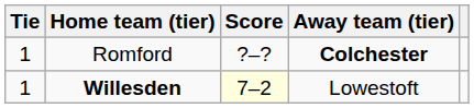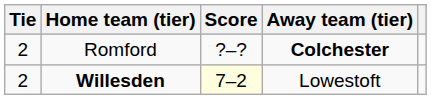Romford | Tie: 1 -> 2
Willesden | Tie: 1 -> 2
